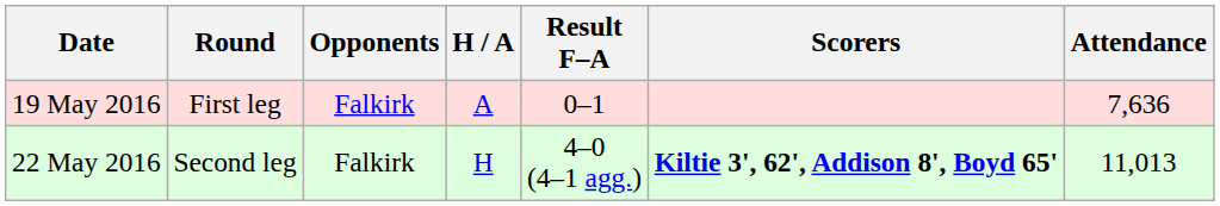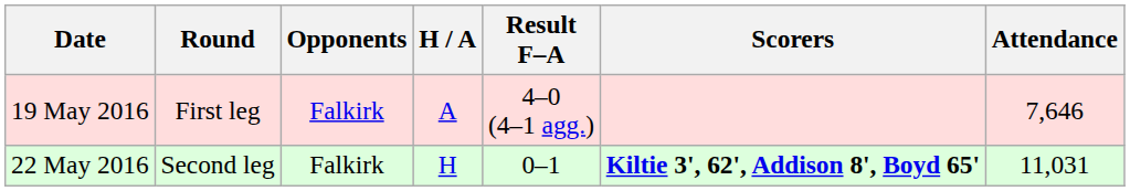19 May 2016 | Result F–A: 0–1 -> 4–0 (4–1 agg.)
19 May 2016 | Attendance: 7,636 -> 7,646
22 May 2016 | Result F–A: 4–0 (4–1 agg.) -> 0–1
22 May 2016 | Attendance: 11,013 -> 11,031
